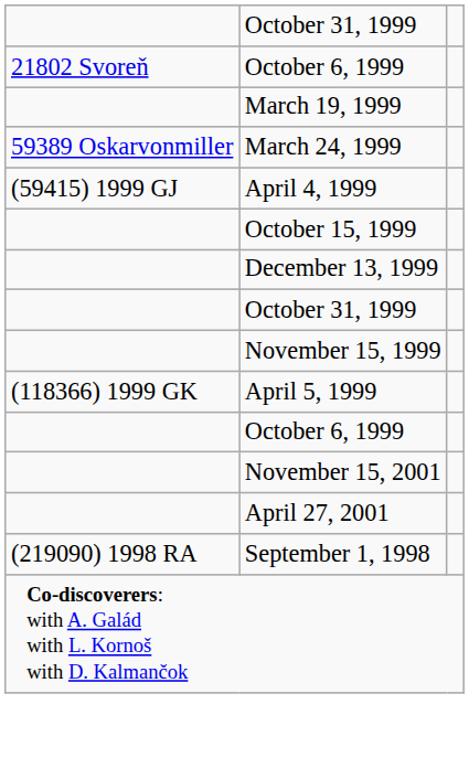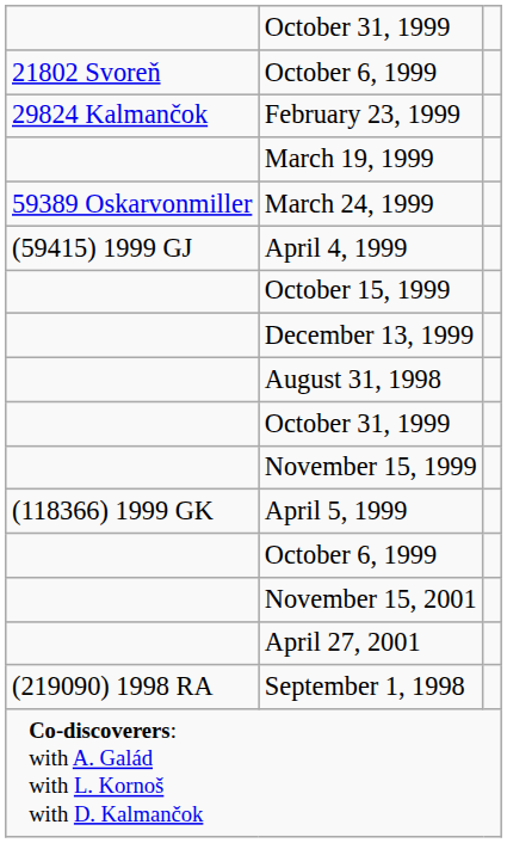+ row: 29824 Kalmančok | February 23, 1999
+ row: August 31, 1998
